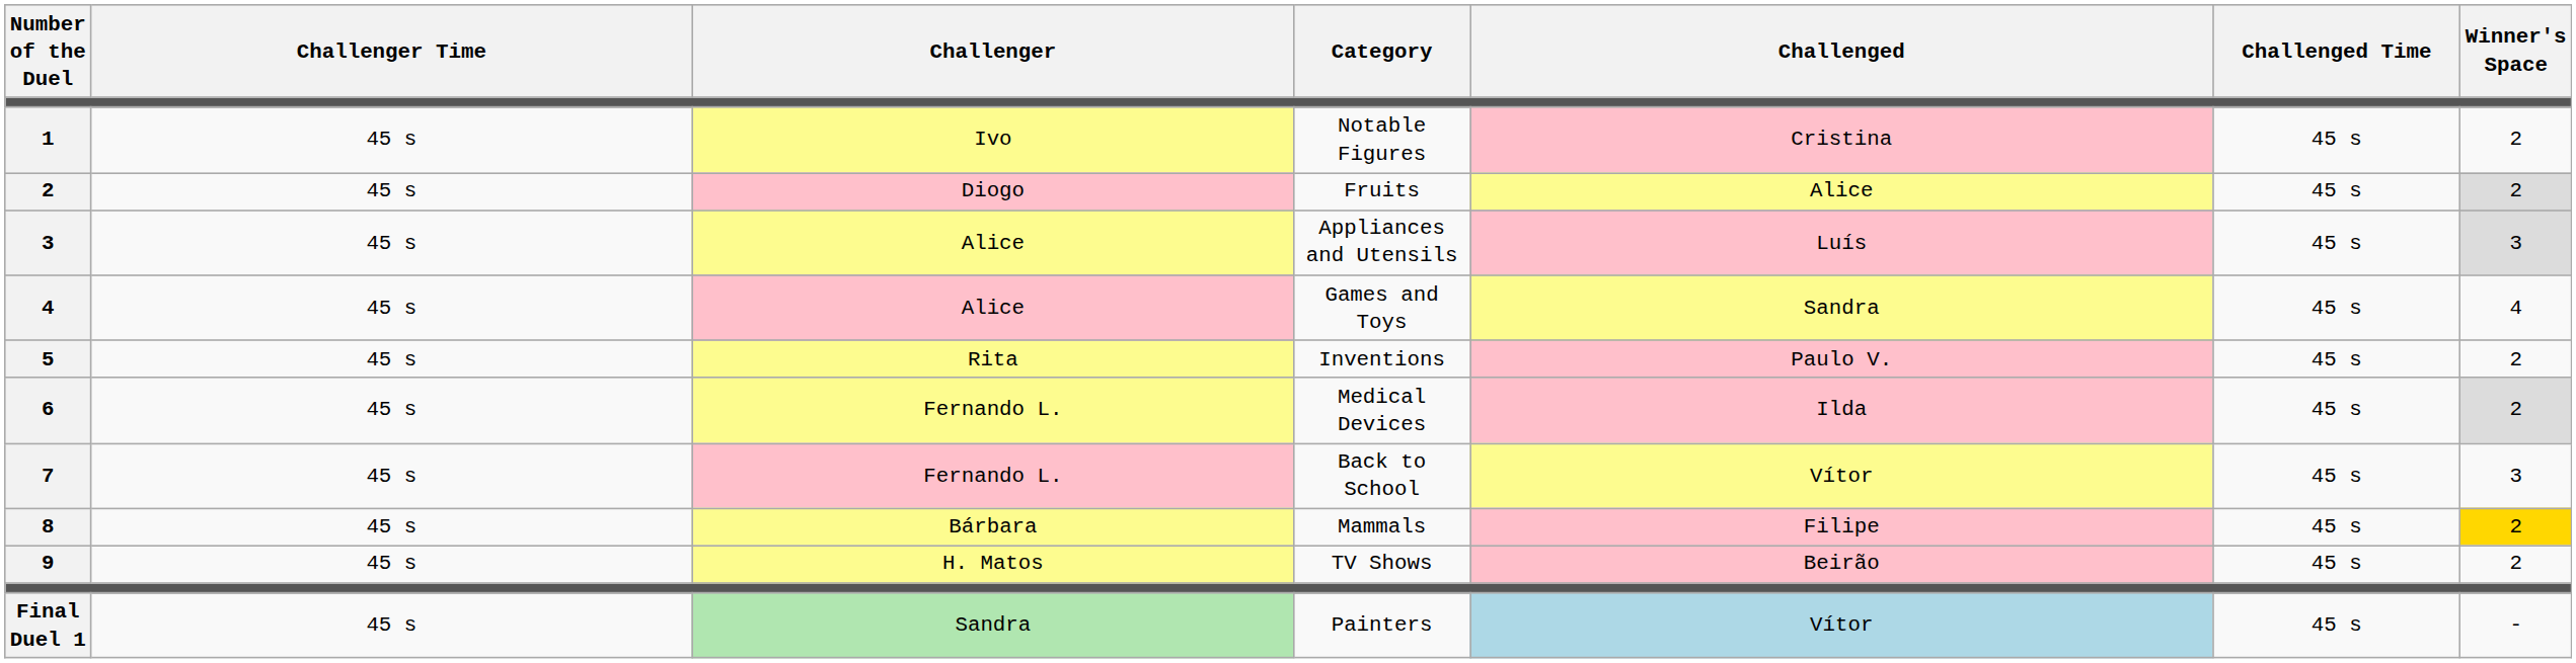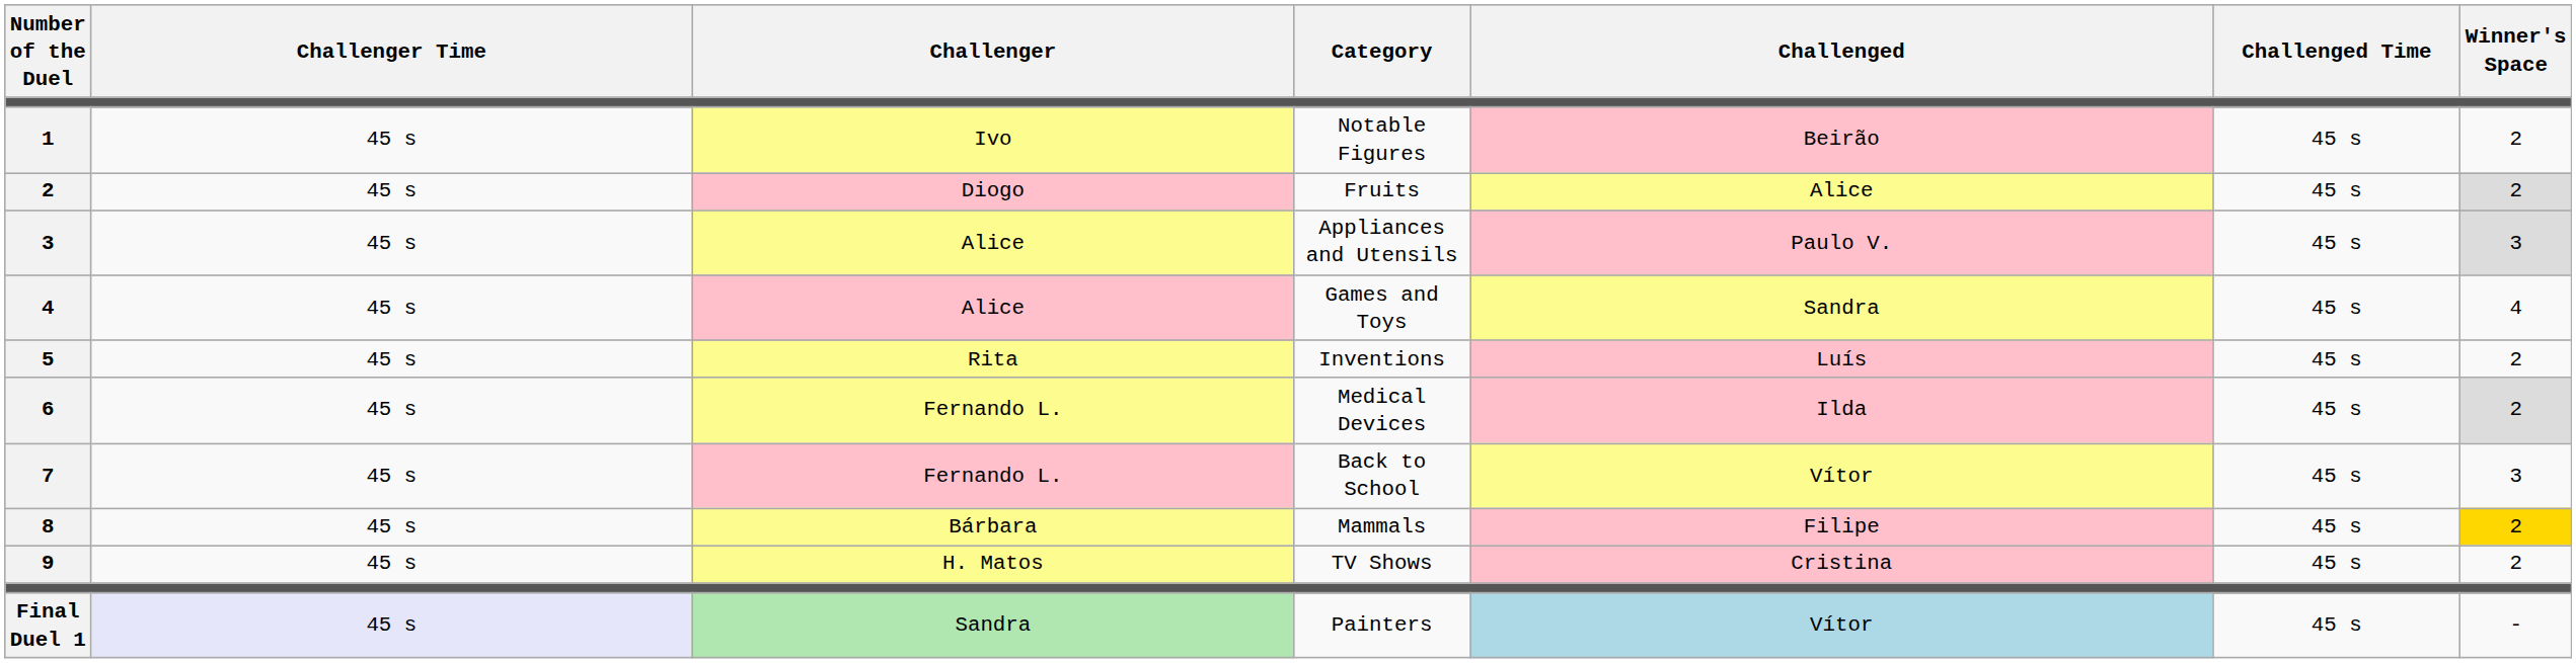Notable Figures | Challenged: Cristina -> Beirão
Appliances and Utensils | Challenged: Luís -> Paulo V.
Inventions | Challenged: Paulo V. -> Luís
TV Shows | Challenged: Beirão -> Cristina
Painters | Challenger Time: no background -> lavender background
